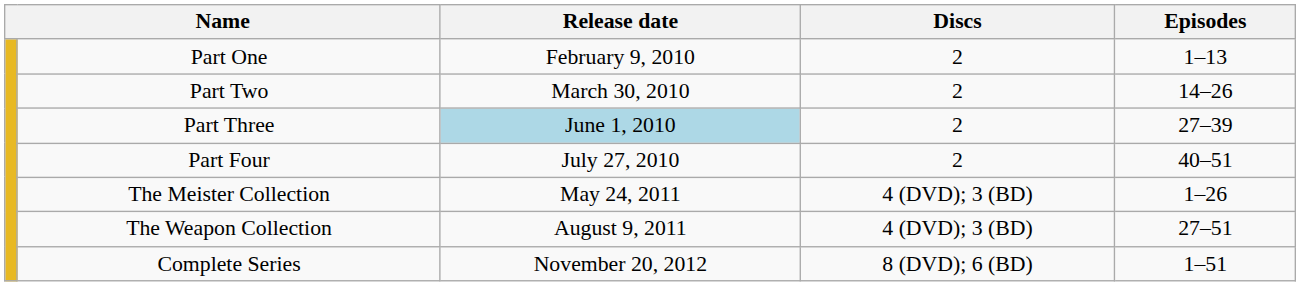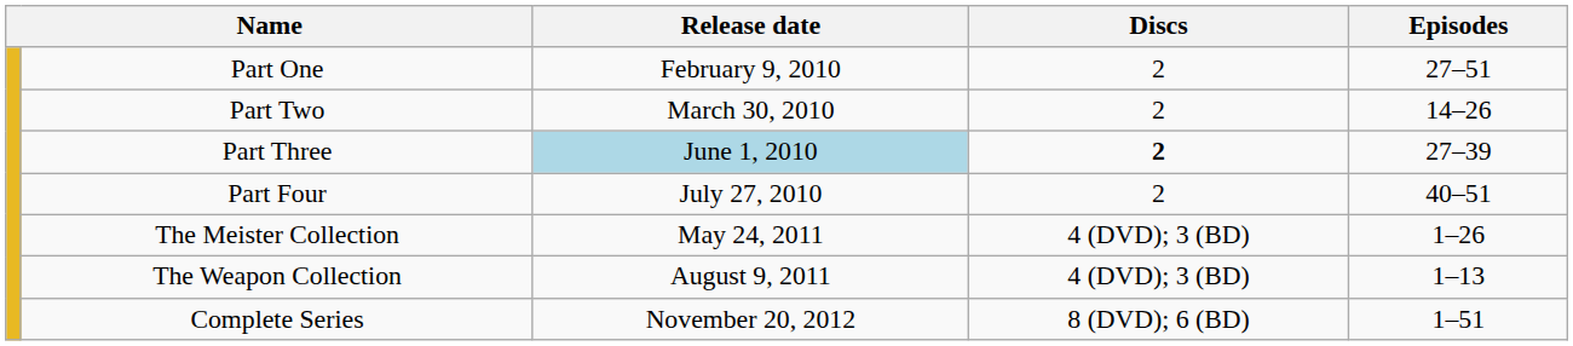Part One | Episodes: 1–13 -> 27–51
Part Three | Discs: normal -> bold
The Weapon Collection | Episodes: 27–51 -> 1–13
